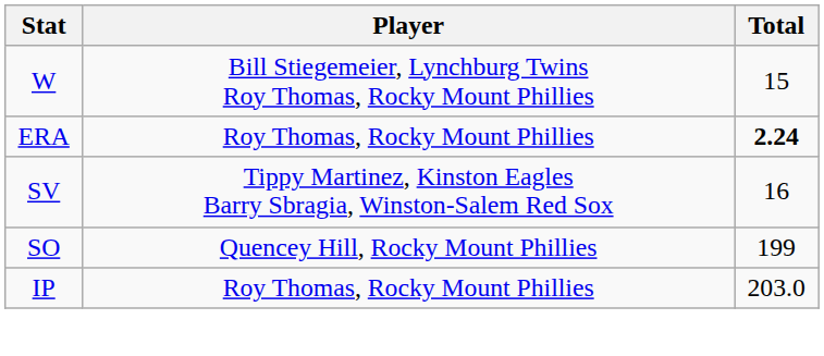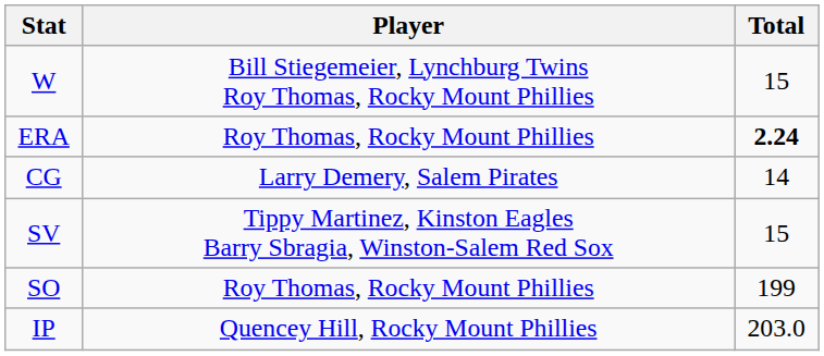+ row: CG | Larry Demery, Salem Pirates | 14
SV | Total: 16 -> 15
SO | Player: Quencey Hill, Rocky Mount Phillies -> Roy Thomas, Rocky Mount Phillies
IP | Player: Roy Thomas, Rocky Mount Phillies -> Quencey Hill, Rocky Mount Phillies
